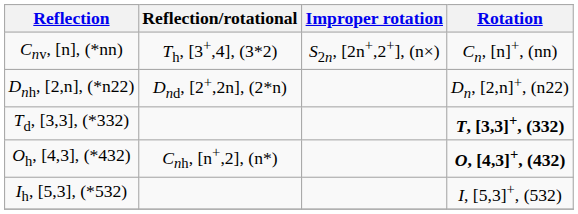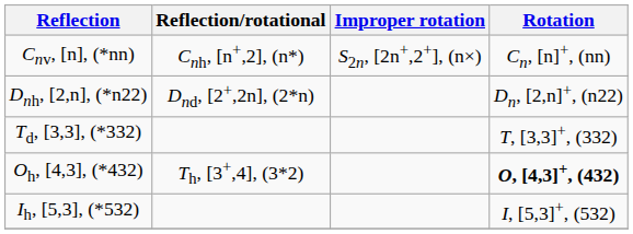Cnv, [n], (*nn) | Reflection/rotational: Th, [3+,4], (3*2) -> Cnh, [n+,2], (n*)
Td, [3,3], (*332) | Rotation: bold -> normal
Oh, [4,3], (*432) | Reflection/rotational: Cnh, [n+,2], (n*) -> Th, [3+,4], (3*2)
